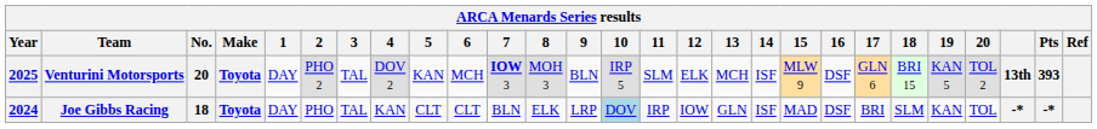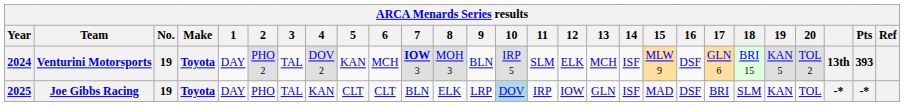Venturini Motorsports | Year: 2025 -> 2024
Venturini Motorsports | No.: 20 -> 19
Joe Gibbs Racing | Year: 2024 -> 2025
Joe Gibbs Racing | No.: 18 -> 19
